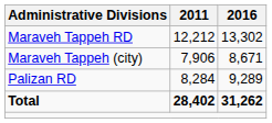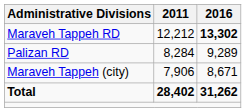Maraveh Tappeh RD | 2016: normal -> bold
rows swapped: Palizan RD <-> Maraveh Tappeh (city)
